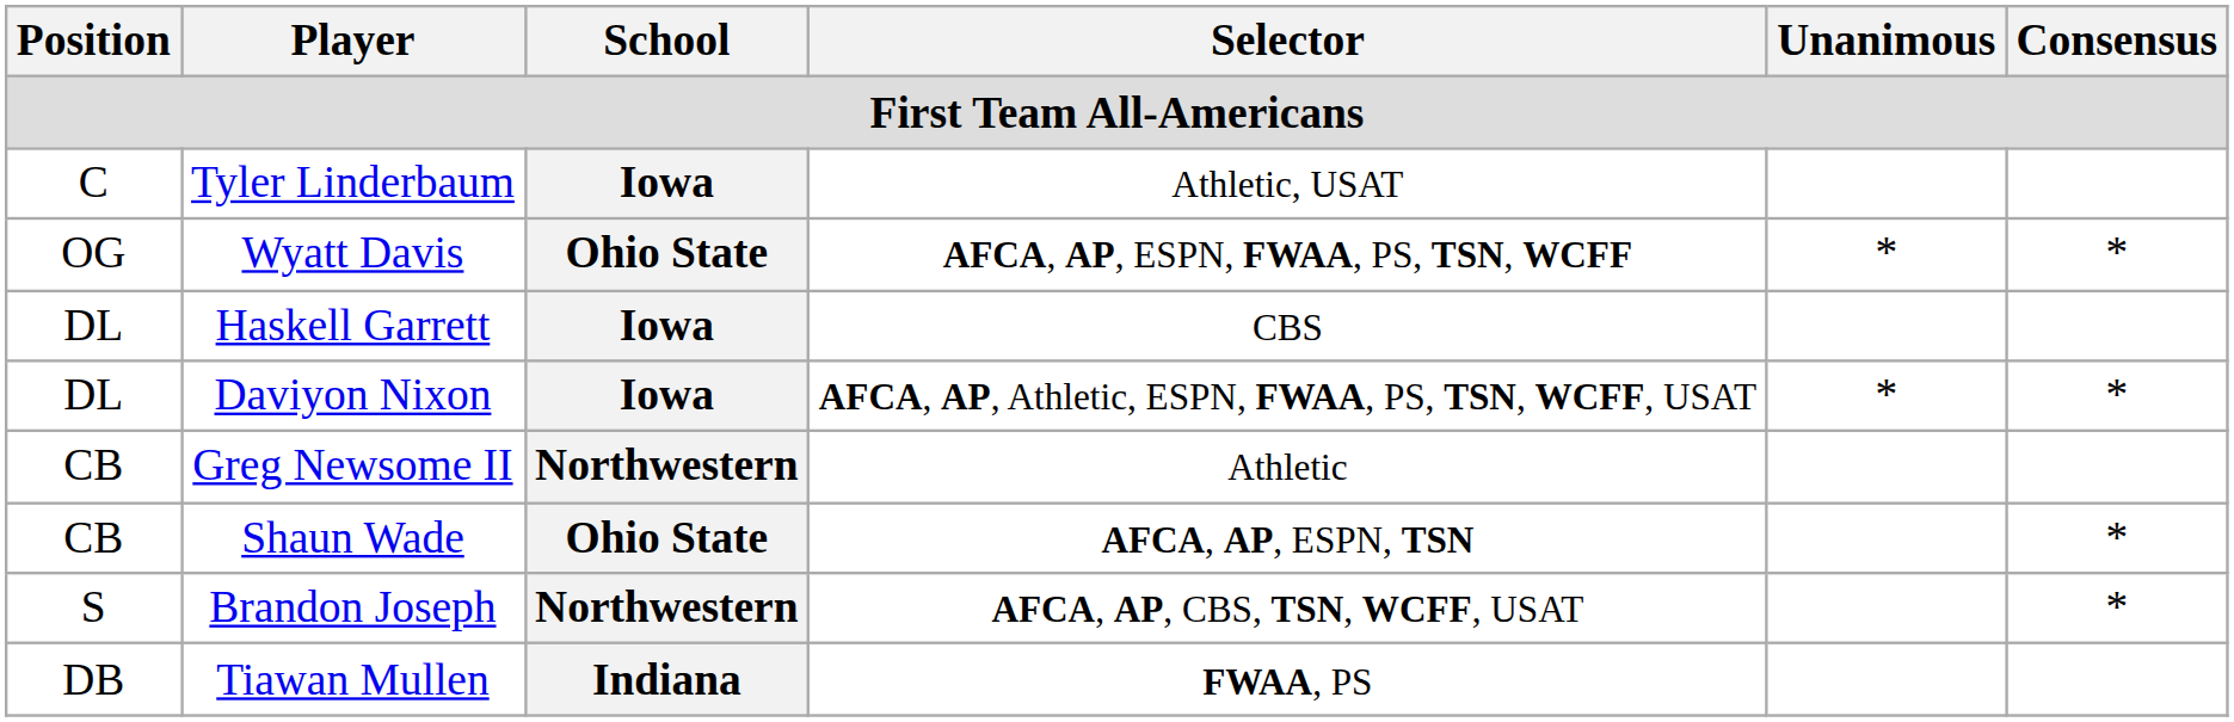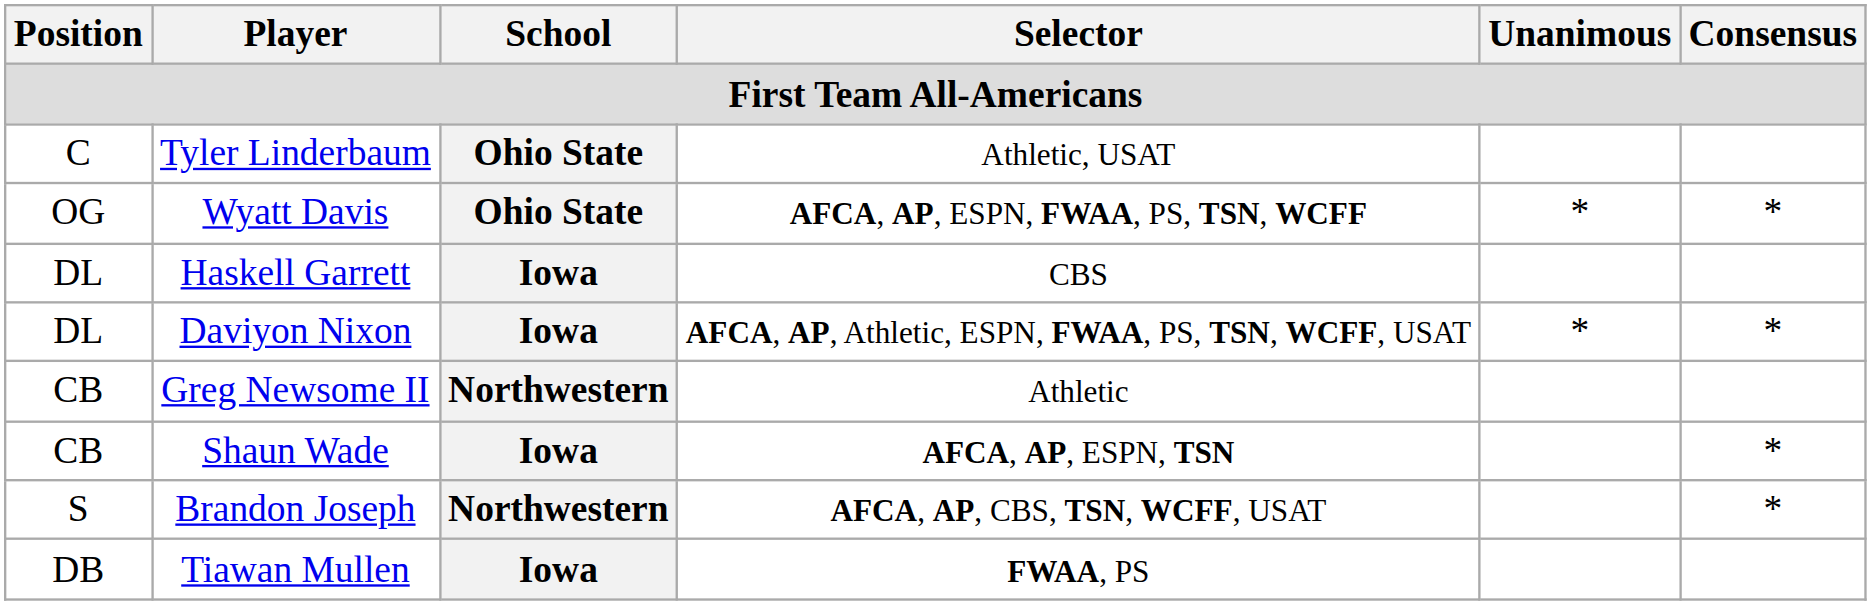Tyler Linderbaum | School: Iowa -> Ohio State
Shaun Wade | School: Ohio State -> Iowa
Tiawan Mullen | School: Indiana -> Iowa
